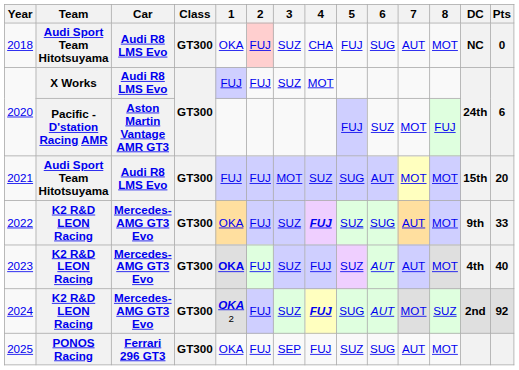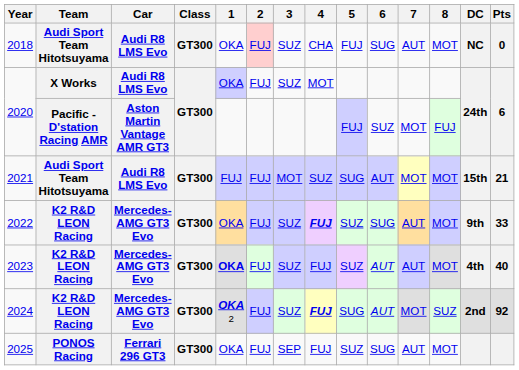2020 / X Works | 1: FUJ -> OKA
2021 | Pts: 20 -> 21
